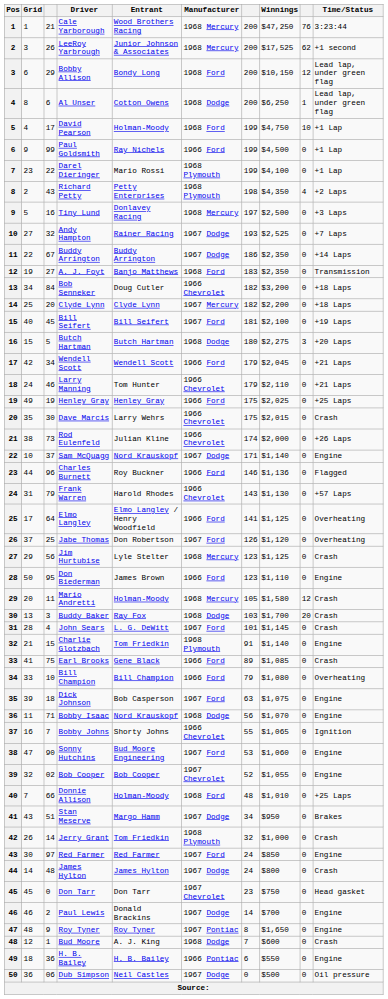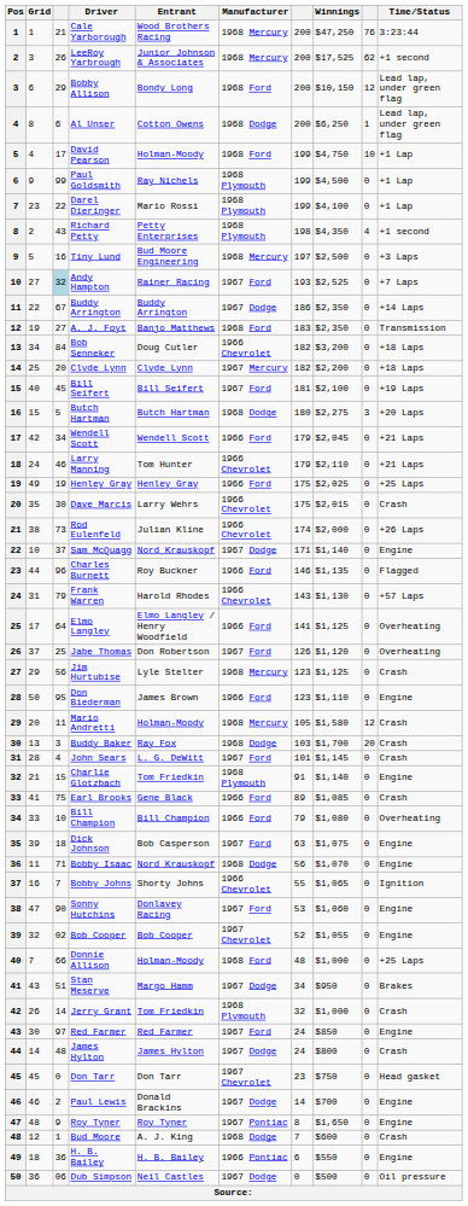Paul Goldsmith | Manufacturer: 1966 Ford -> 1968 Plymouth
Richard Petty | Time/Status: +2 Laps -> +1 second
Tiny Lund | Entrant: Donlavey Racing -> Bud Moore Engineering
Andy Hampton | column 3: no background -> lightblue background
Andy Hampton | Manufacturer: 1967 Dodge -> 1967 Ford
Charles Burnett | Winnings: $1,136 -> $1,135
Sonny Hutchins | Entrant: Bud Moore Engineering -> Donlavey Racing
Donnie Allison | Winnings: $1,010 -> $1,000
